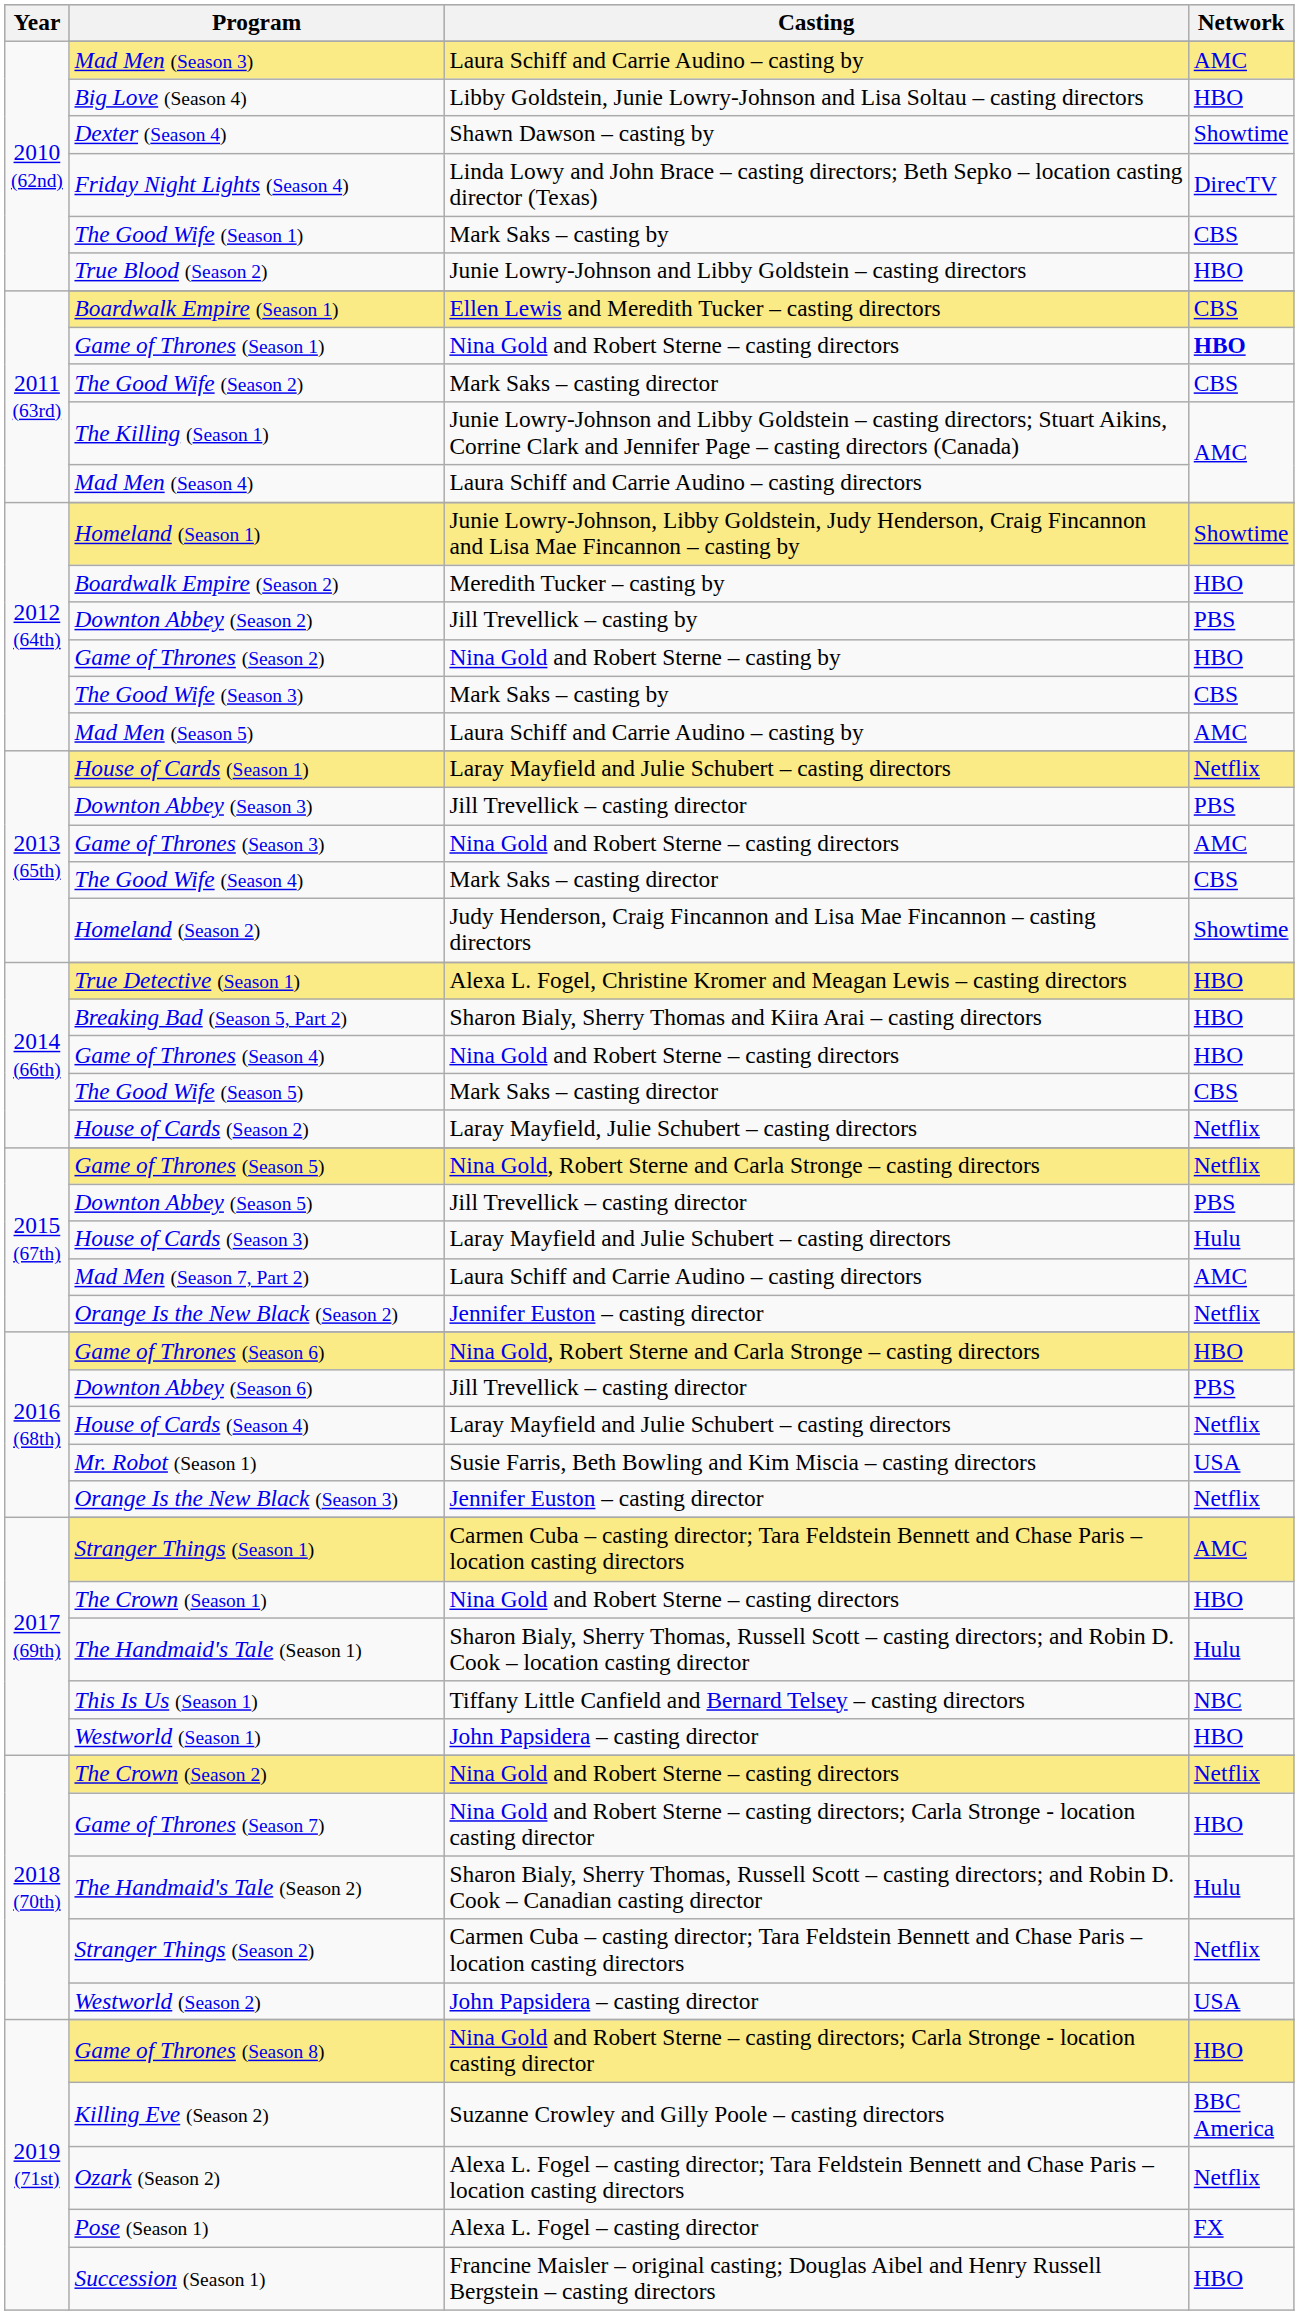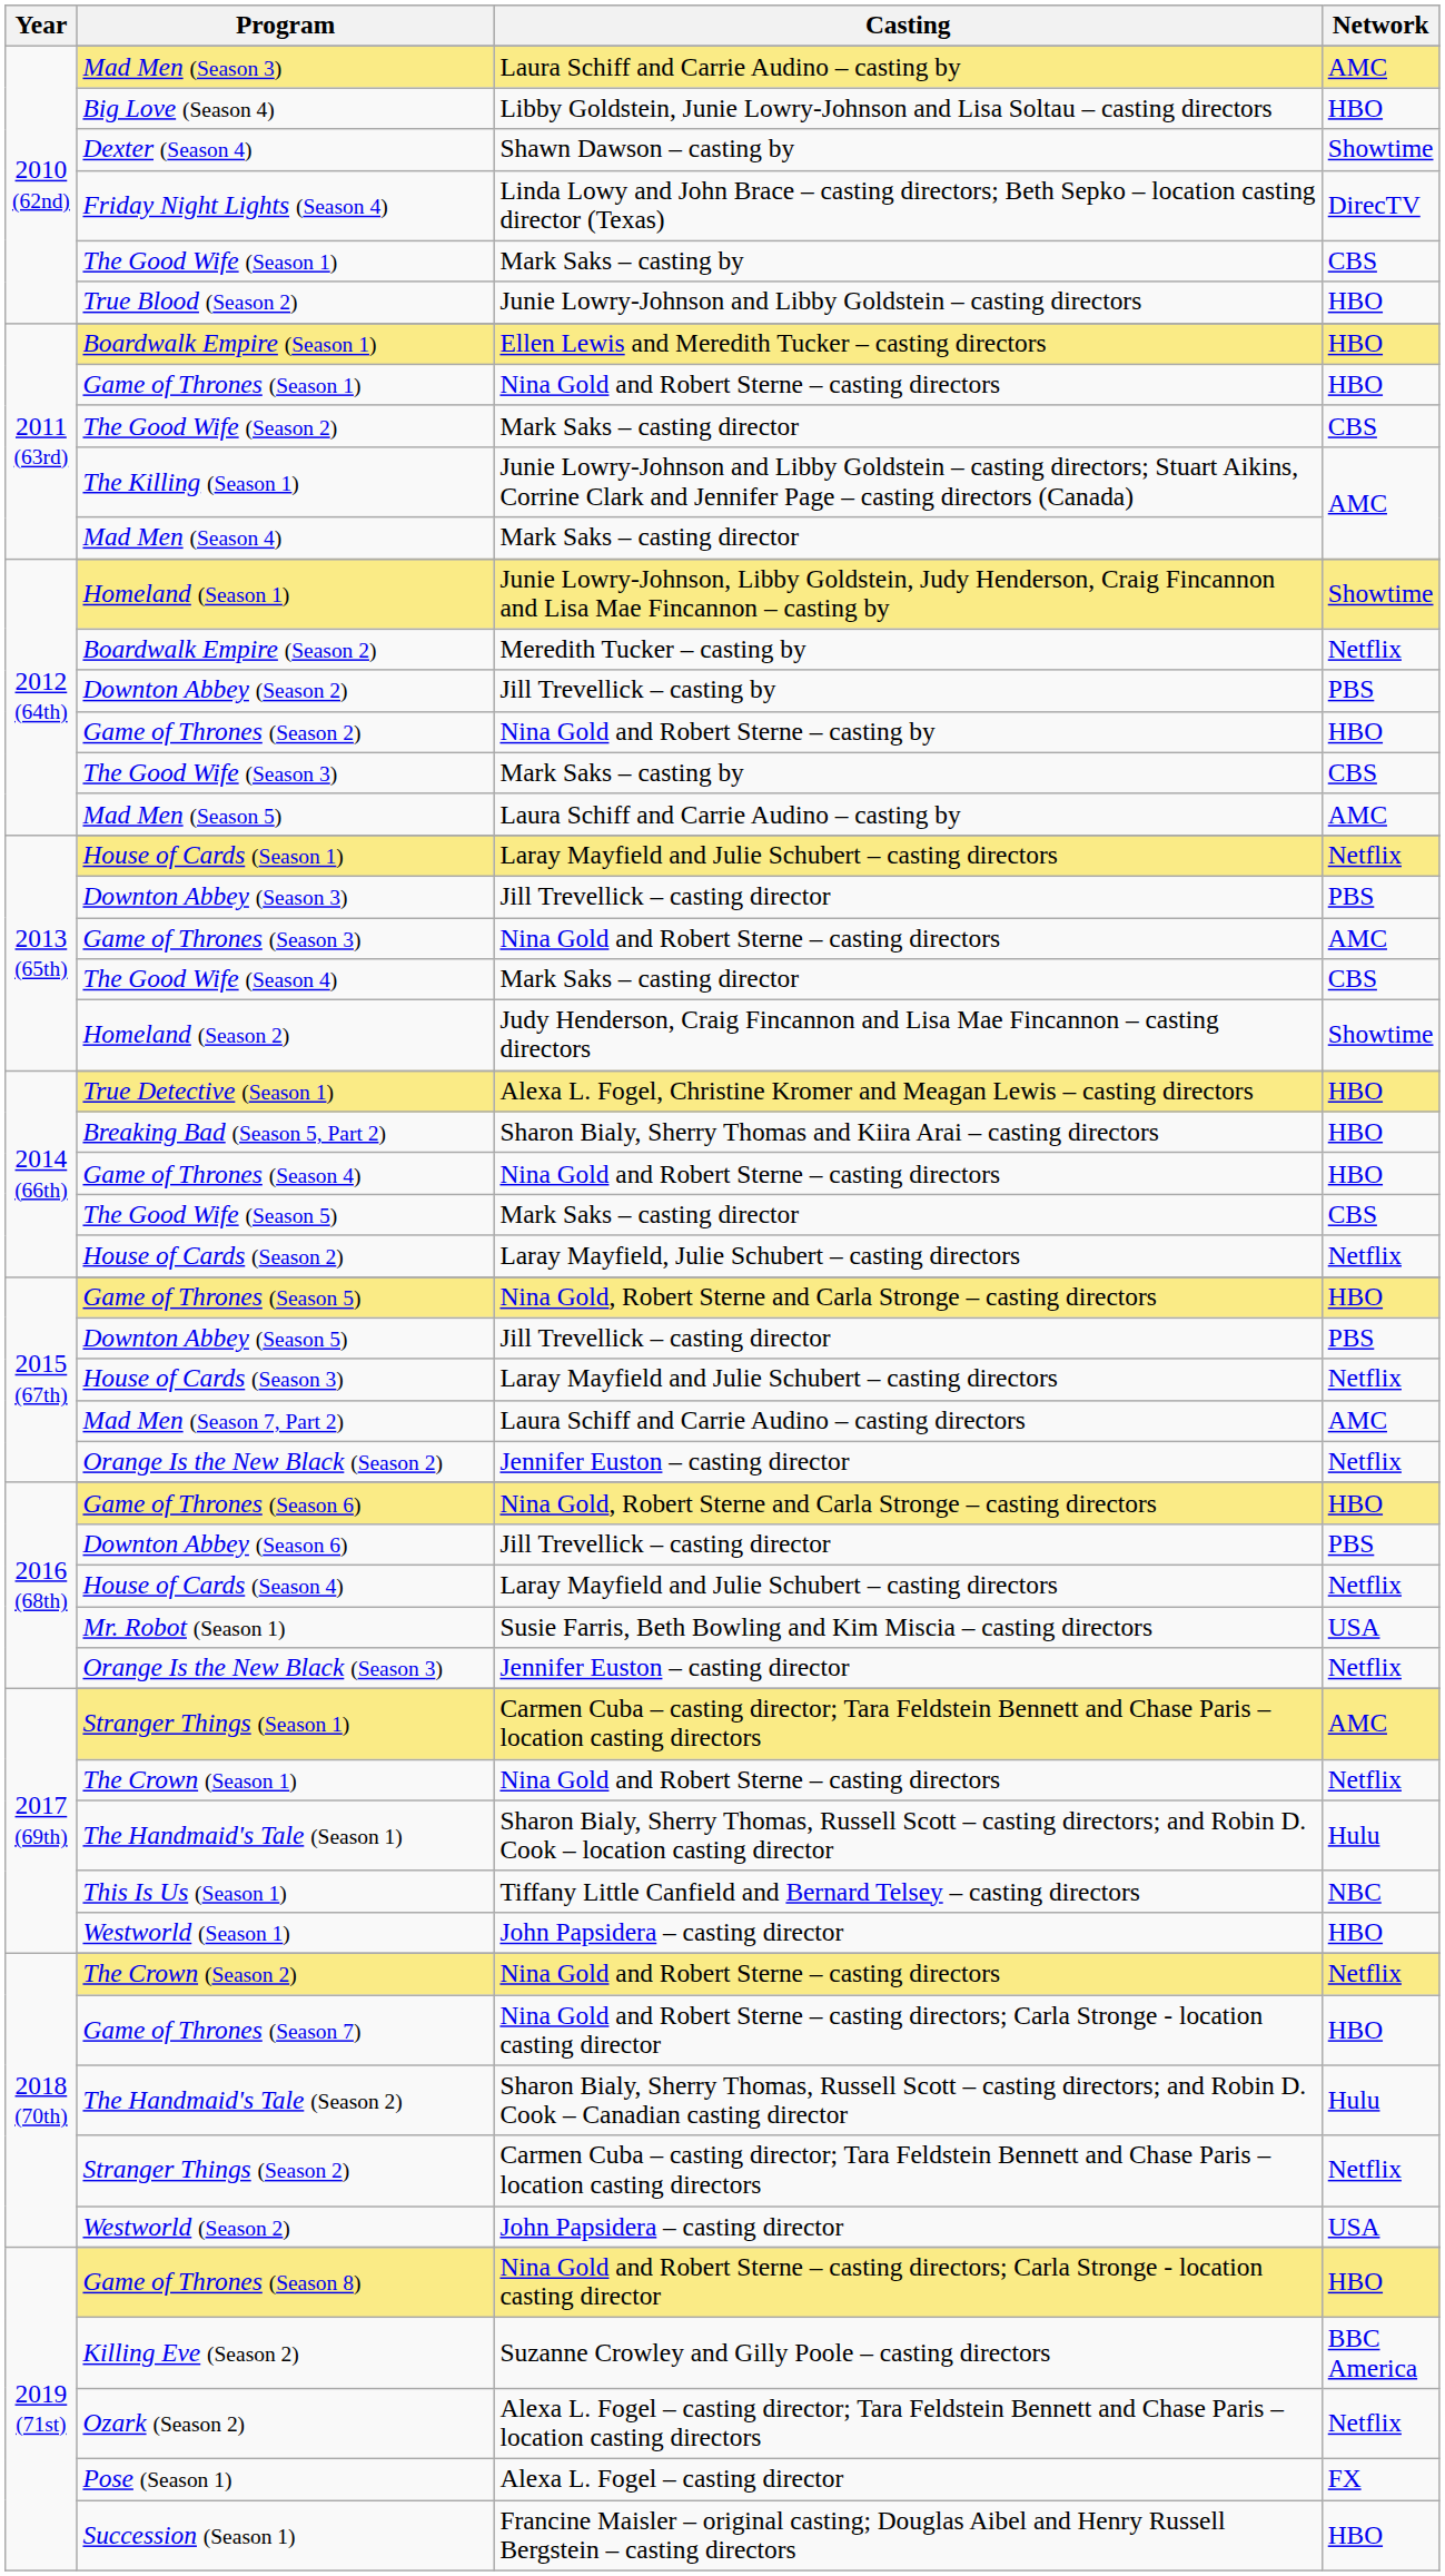Boardwalk Empire (Season 1) | Network: CBS -> HBO
Game of Thrones (Season 1) | Network: bold -> normal
Mad Men (Season 4) | Casting: Laura Schiff and Carrie Audino – casting directors -> Mark Saks – casting director
Boardwalk Empire (Season 2) | Network: HBO -> Netflix
Game of Thrones (Season 5) | Network: Netflix -> HBO
House of Cards (Season 3) | Network: Hulu -> Netflix
The Crown (Season 1) | Network: HBO -> Netflix
